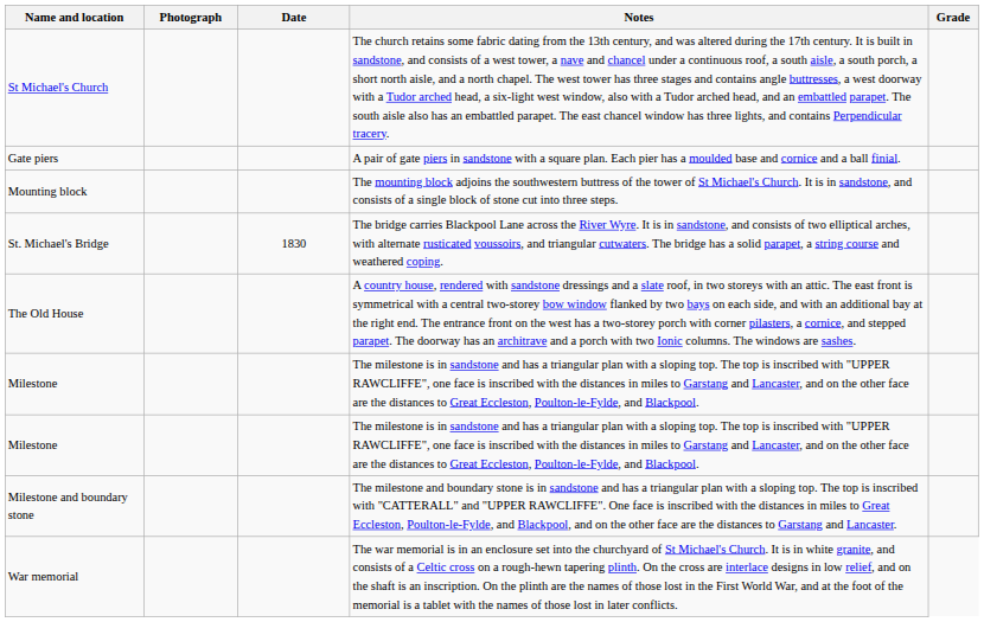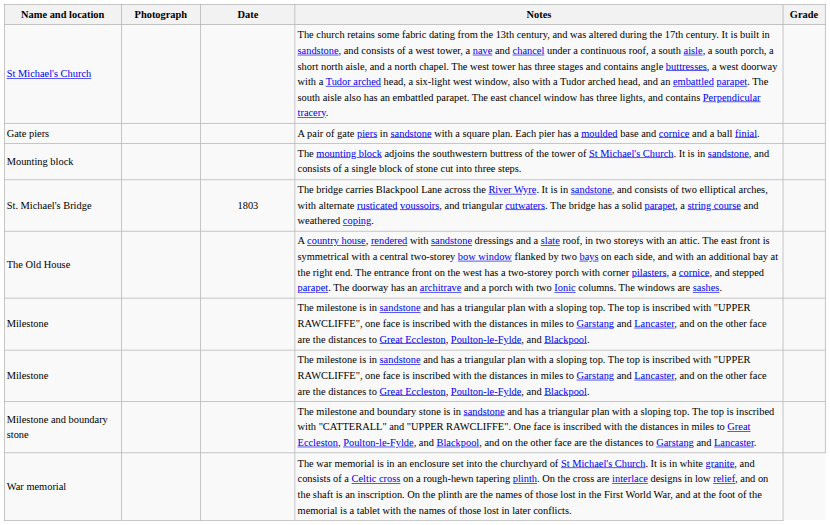St. Michael's Bridge | Date: 1830 -> 1803
